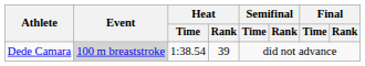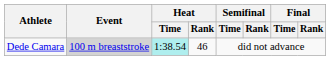Dede Camara | Heat / Time: no background -> paleturquoise background
Dede Camara | Heat / Rank: 39 -> 46
